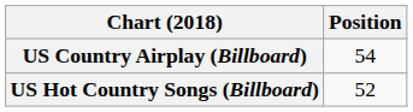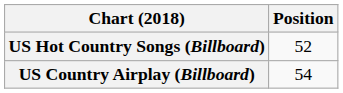rows swapped: US Country Airplay (Billboard) <-> US Hot Country Songs (Billboard)
